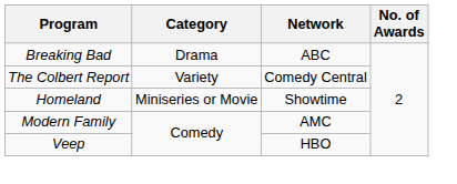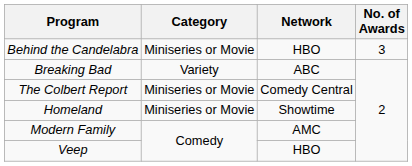+ row: Behind the Candelabra | Miniseries or Movie | HBO | 3
Breaking Bad | Category: Drama -> Variety
The Colbert Report | Category: Variety -> Miniseries or Movie
